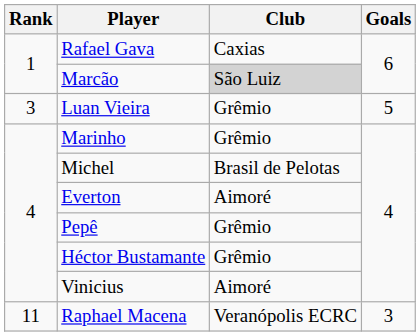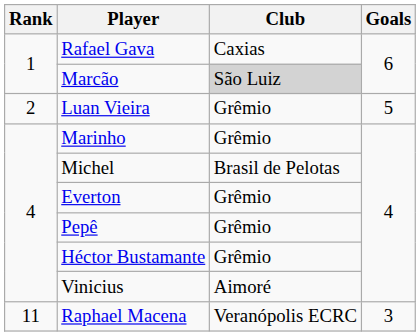Luan Vieira | Rank: 3 -> 2
Everton | Club: Aimoré -> Grêmio
